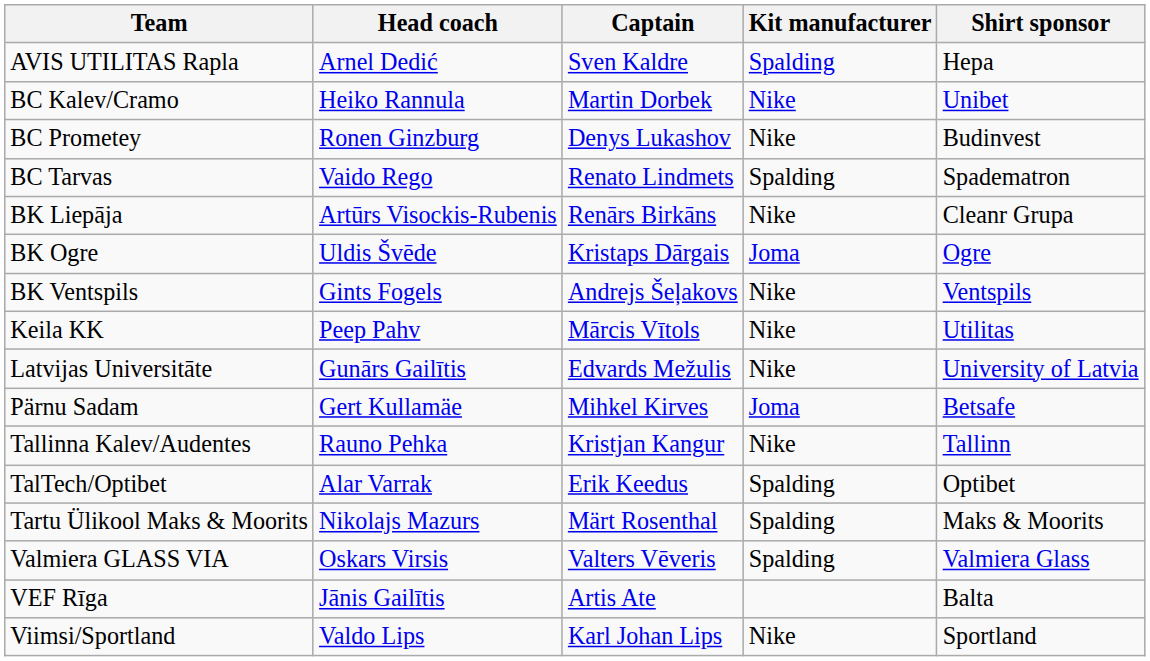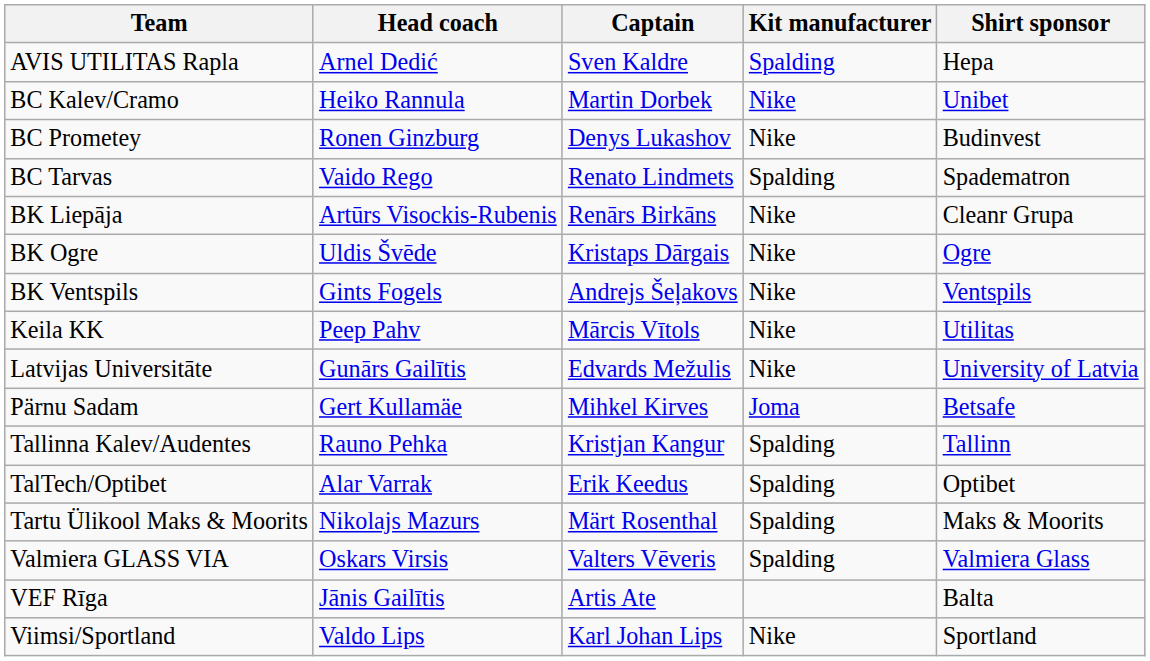BK Ogre | Kit manufacturer: Joma -> Nike
Tallinna Kalev/Audentes | Kit manufacturer: Nike -> Spalding
